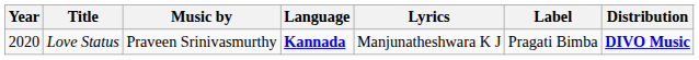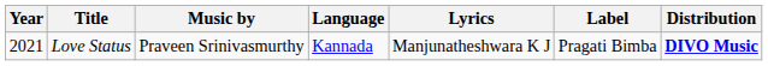Love Status | Year: 2020 -> 2021
Love Status | Language: bold -> normal
